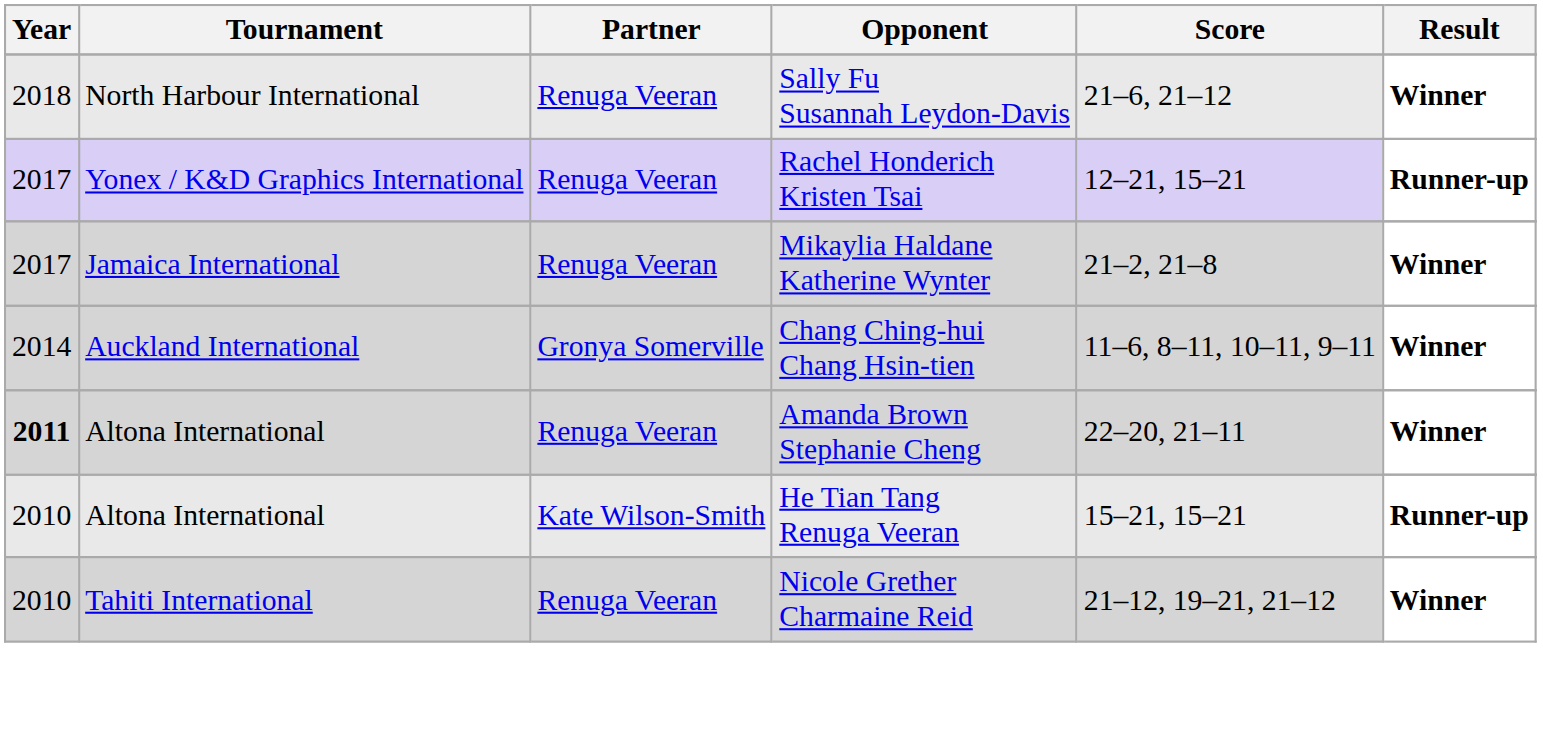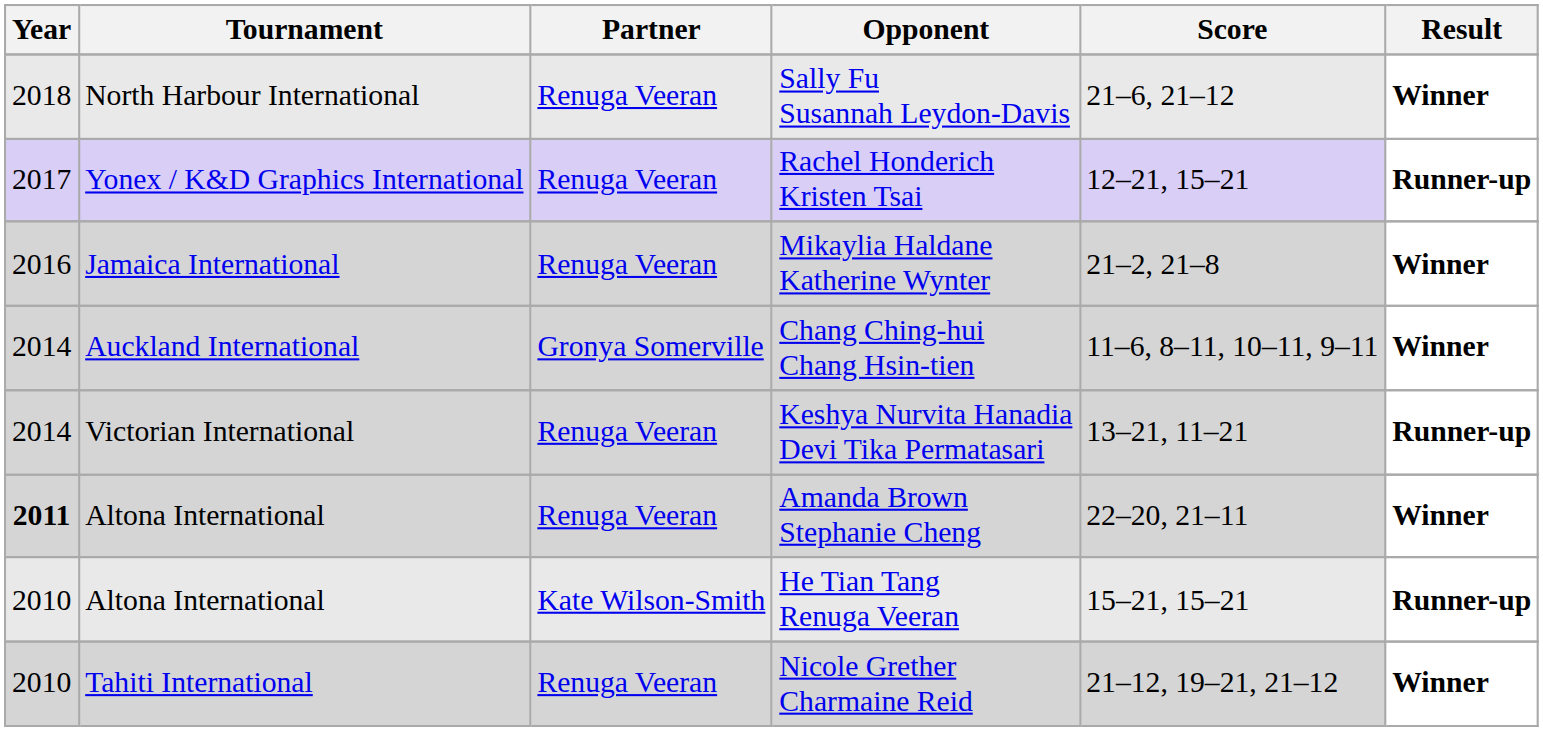Mikaylia Haldane Katherine Wynter | Year: 2017 -> 2016
+ row: 2014 | Victorian International | Renuga Veeran | Keshya Nurvita Hanadia Devi Tika Permatasari | 13–21, 11–21 | Runner-up
